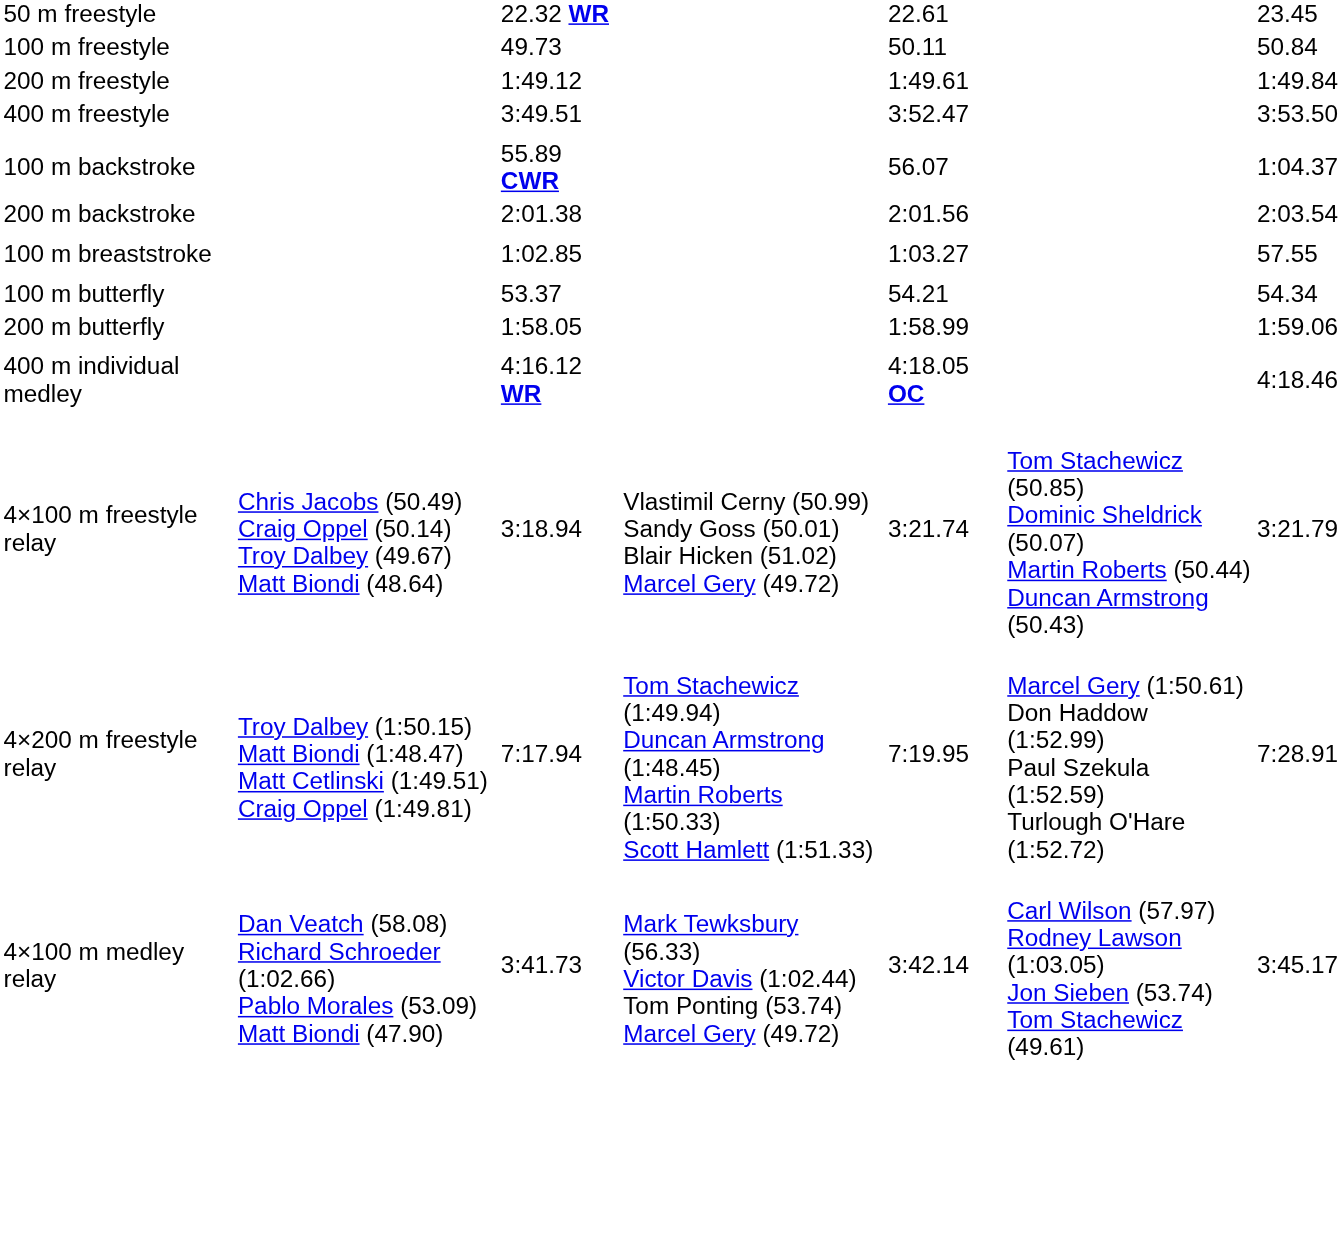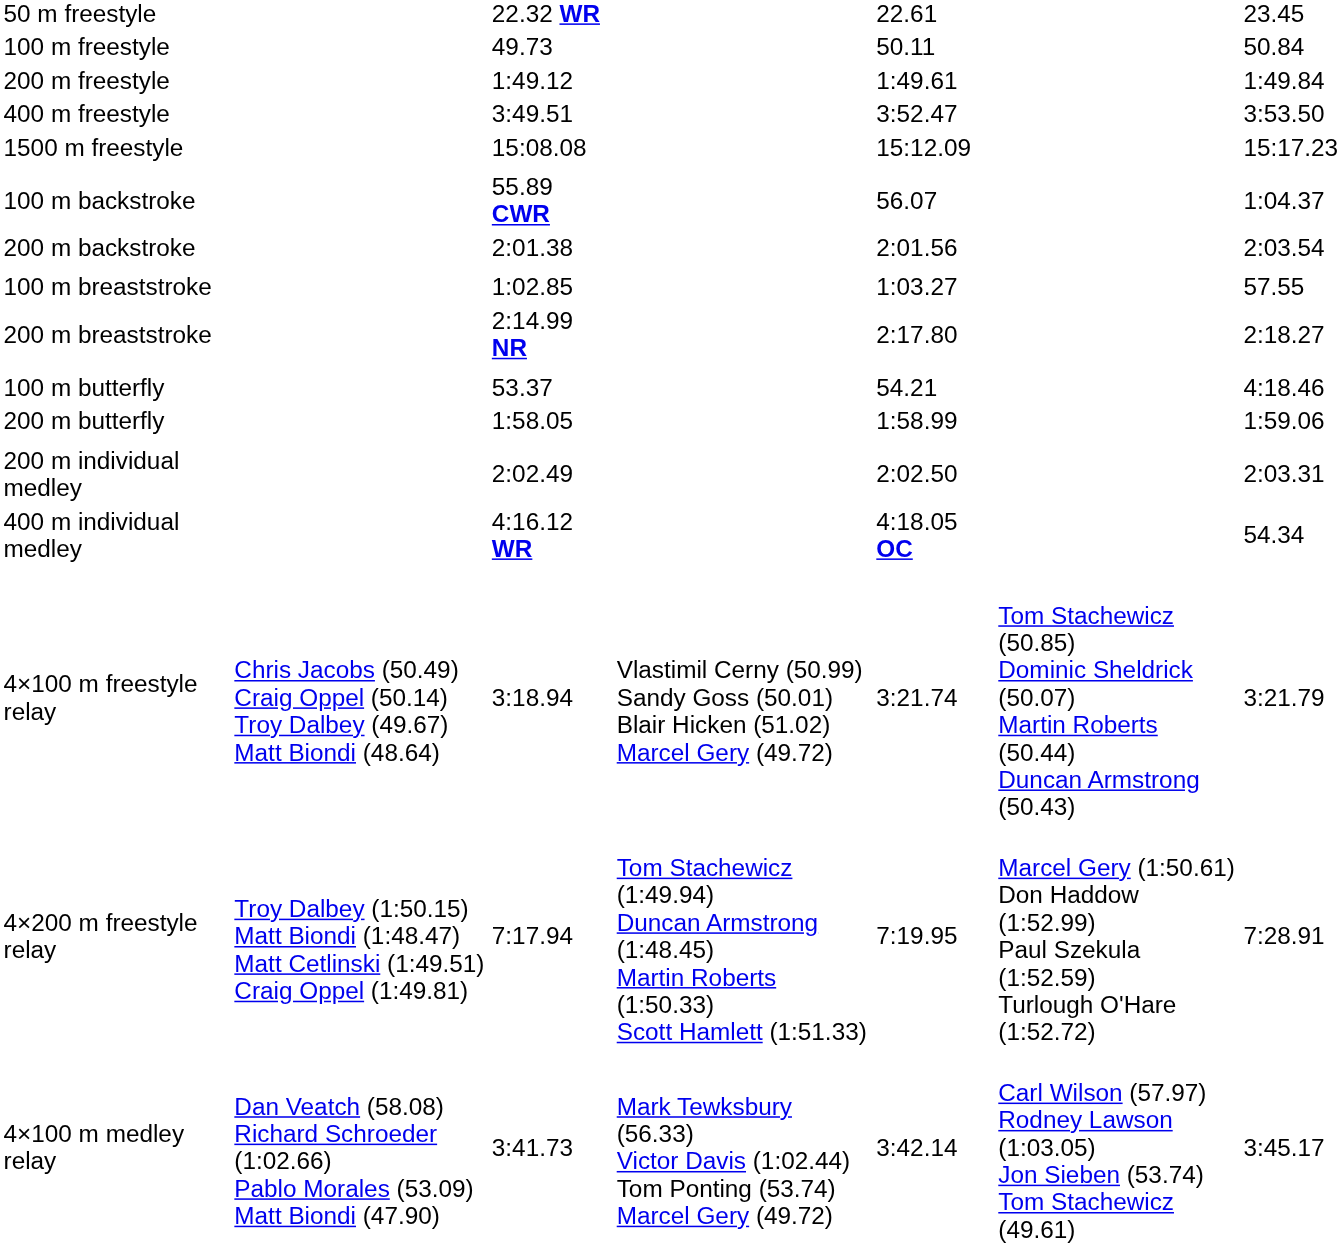+ row: 1500 m freestyle | 15:08.08 | 15:12.09 | 15:17.23
+ row: 200 m breaststroke | 2:14.99 NR | 2:17.80 | 2:18.27
100 m butterfly | column 7: 54.34 -> 4:18.46
+ row: 200 m individual medley | 2:02.49 | 2:02.50 | 2:03.31
400 m individual medley | column 7: 4:18.46 -> 54.34
